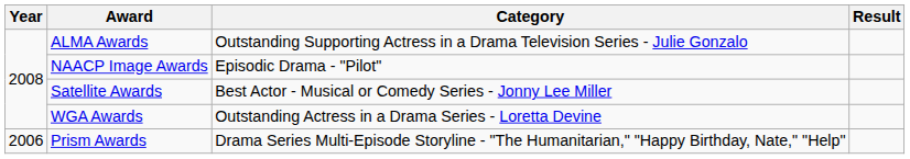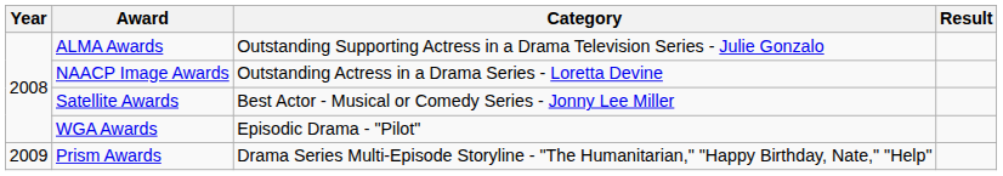NAACP Image Awards | Category: Episodic Drama - "Pilot" -> Outstanding Actress in a Drama Series - Loretta Devine
WGA Awards | Category: Outstanding Actress in a Drama Series - Loretta Devine -> Episodic Drama - "Pilot"
Prism Awards | Year: 2006 -> 2009
